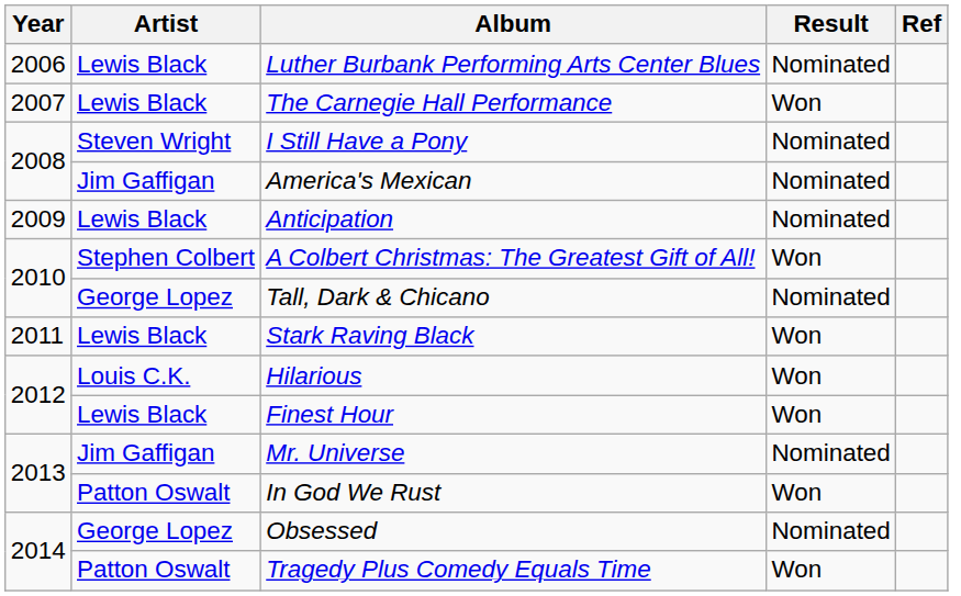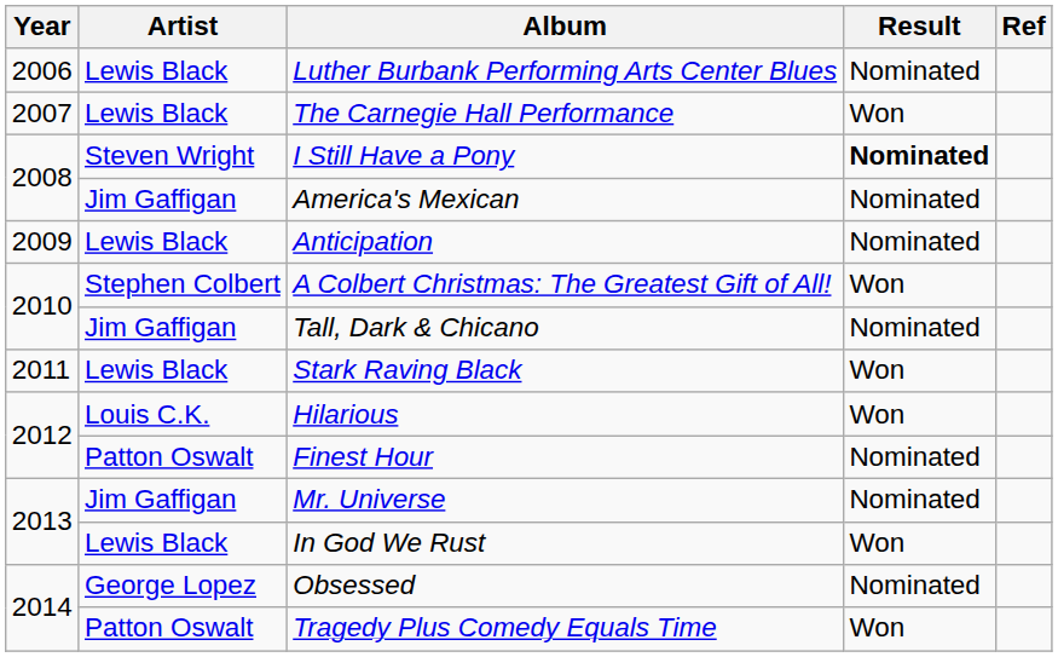I Still Have a Pony | Result: normal -> bold
Tall, Dark & Chicano | Artist: George Lopez -> Jim Gaffigan
Finest Hour | Artist: Lewis Black -> Patton Oswalt
Finest Hour | Result: Won -> Nominated
In God We Rust | Artist: Patton Oswalt -> Lewis Black
